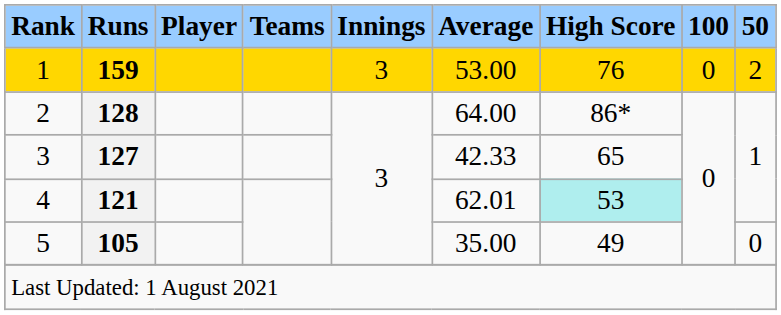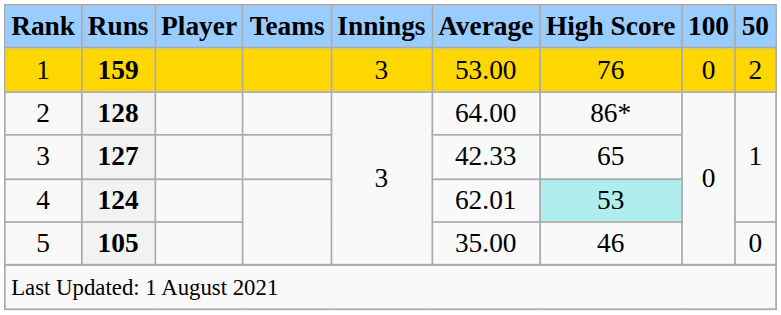4 | Runs: 121 -> 124
5 | High Score: 49 -> 46
